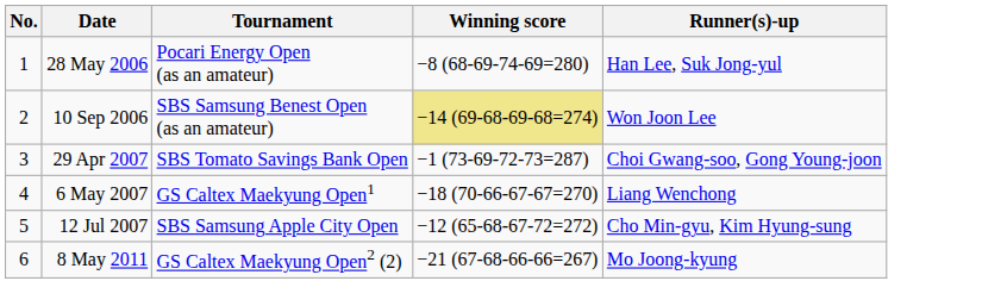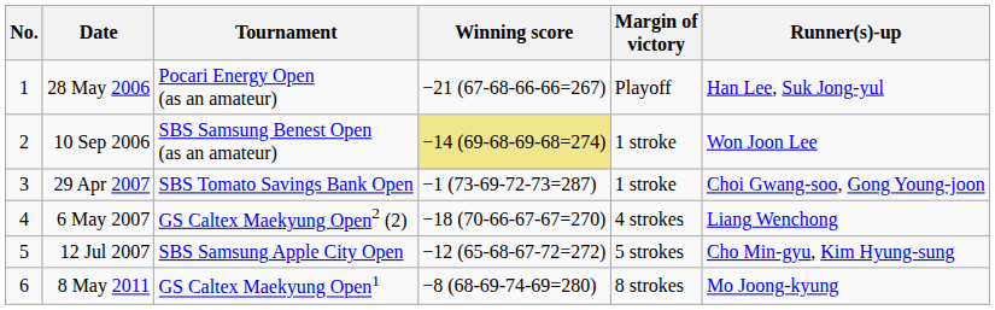+ column: Margin of victory | Playoff | 1 stroke | 1 stroke | 4 strokes | 5 strokes | 8 strokes
28 May 2006 | Winning score: −8 (68-69-74-69=280) -> −21 (67-68-66-66=267)
6 May 2007 | Tournament: GS Caltex Maekyung Open1 -> GS Caltex Maekyung Open2 (2)
8 May 2011 | Tournament: GS Caltex Maekyung Open2 (2) -> GS Caltex Maekyung Open1
8 May 2011 | Winning score: −21 (67-68-66-66=267) -> −8 (68-69-74-69=280)
